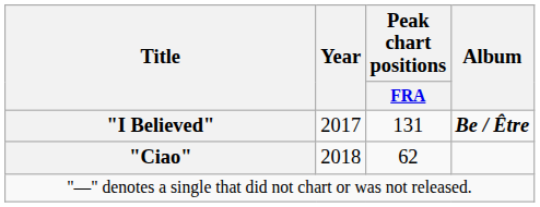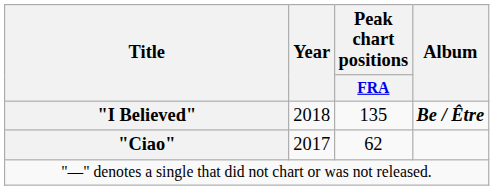"I Believed" | Year: 2017 -> 2018
"I Believed" | Peak chart positions / FRA: 131 -> 135
"Ciao" | Year: 2018 -> 2017
